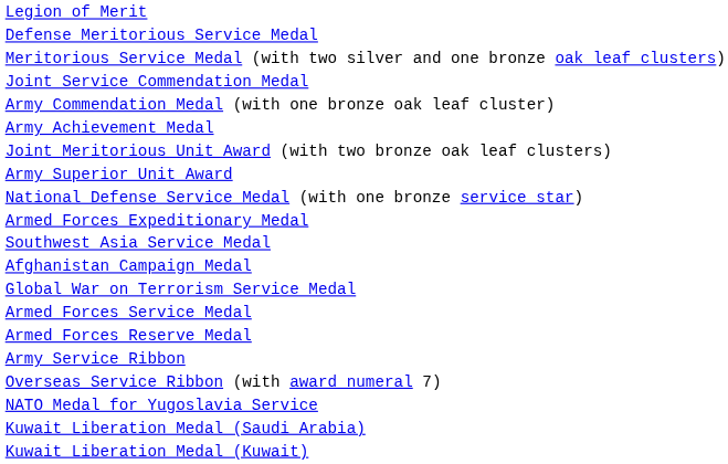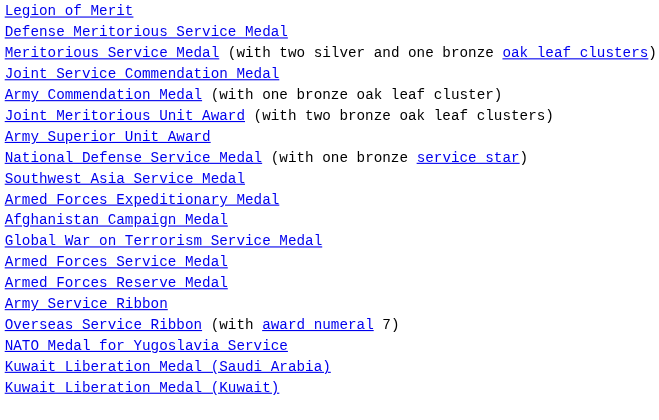- row: Army Achievement Medal
rows swapped: Armed Forces Expeditionary Medal <-> Southwest Asia Service Medal
